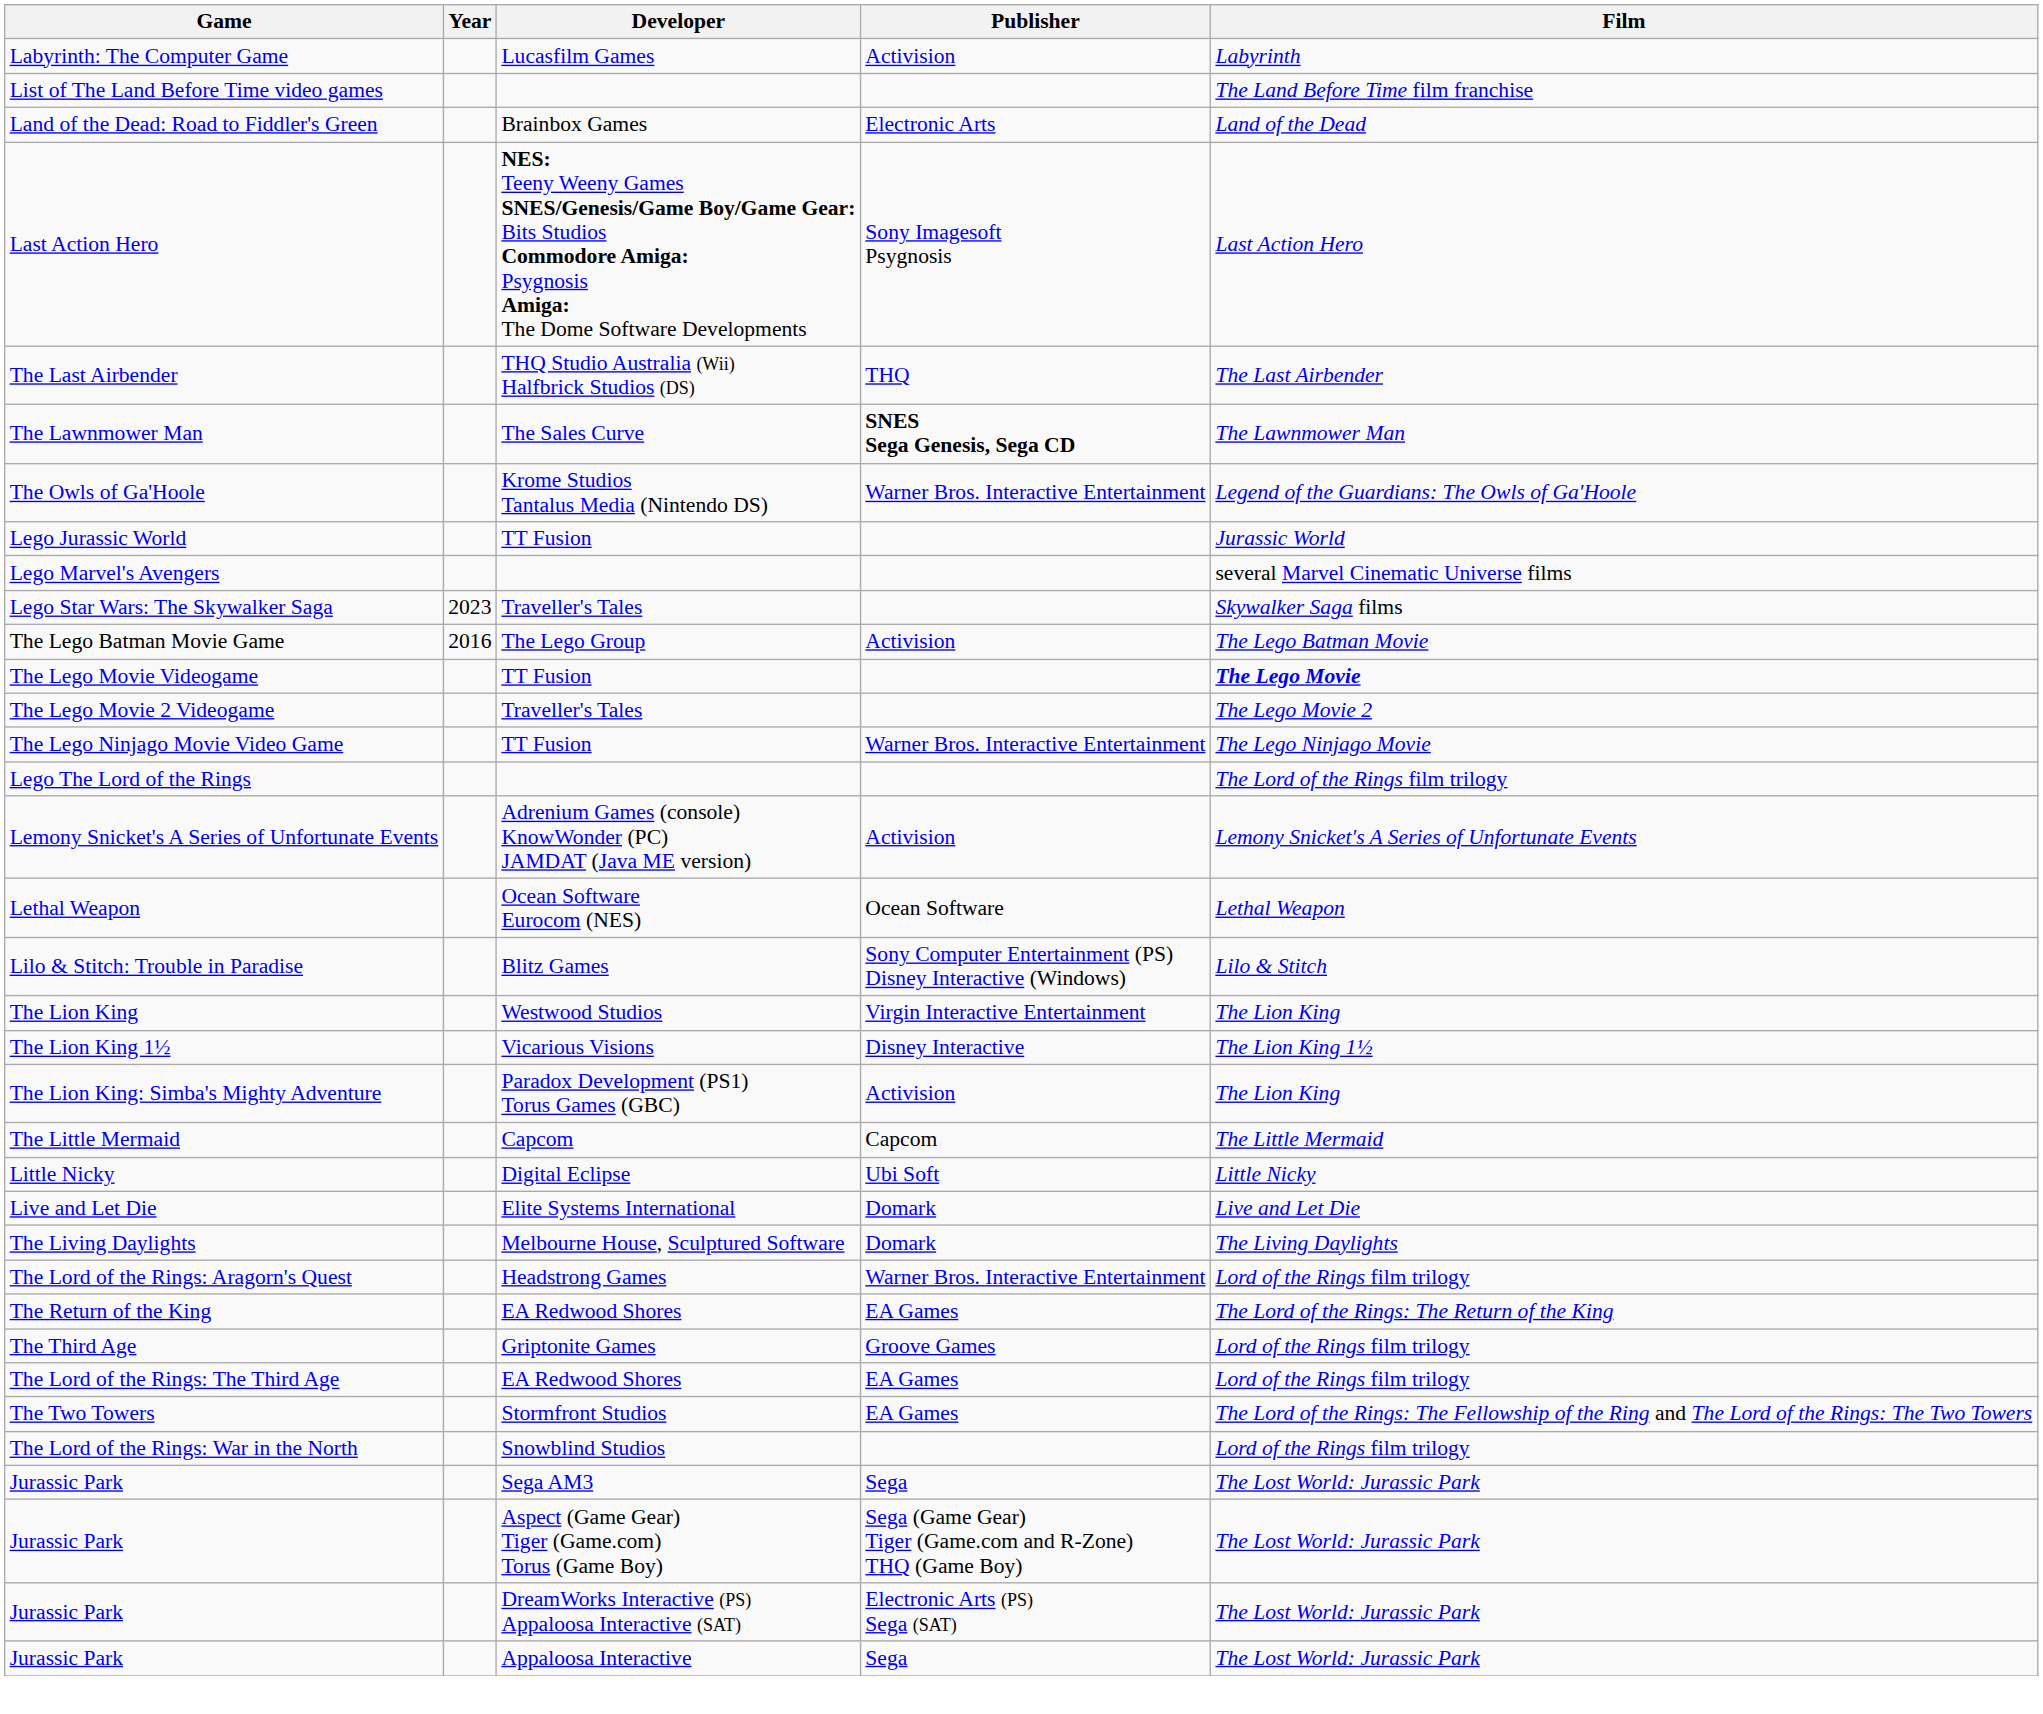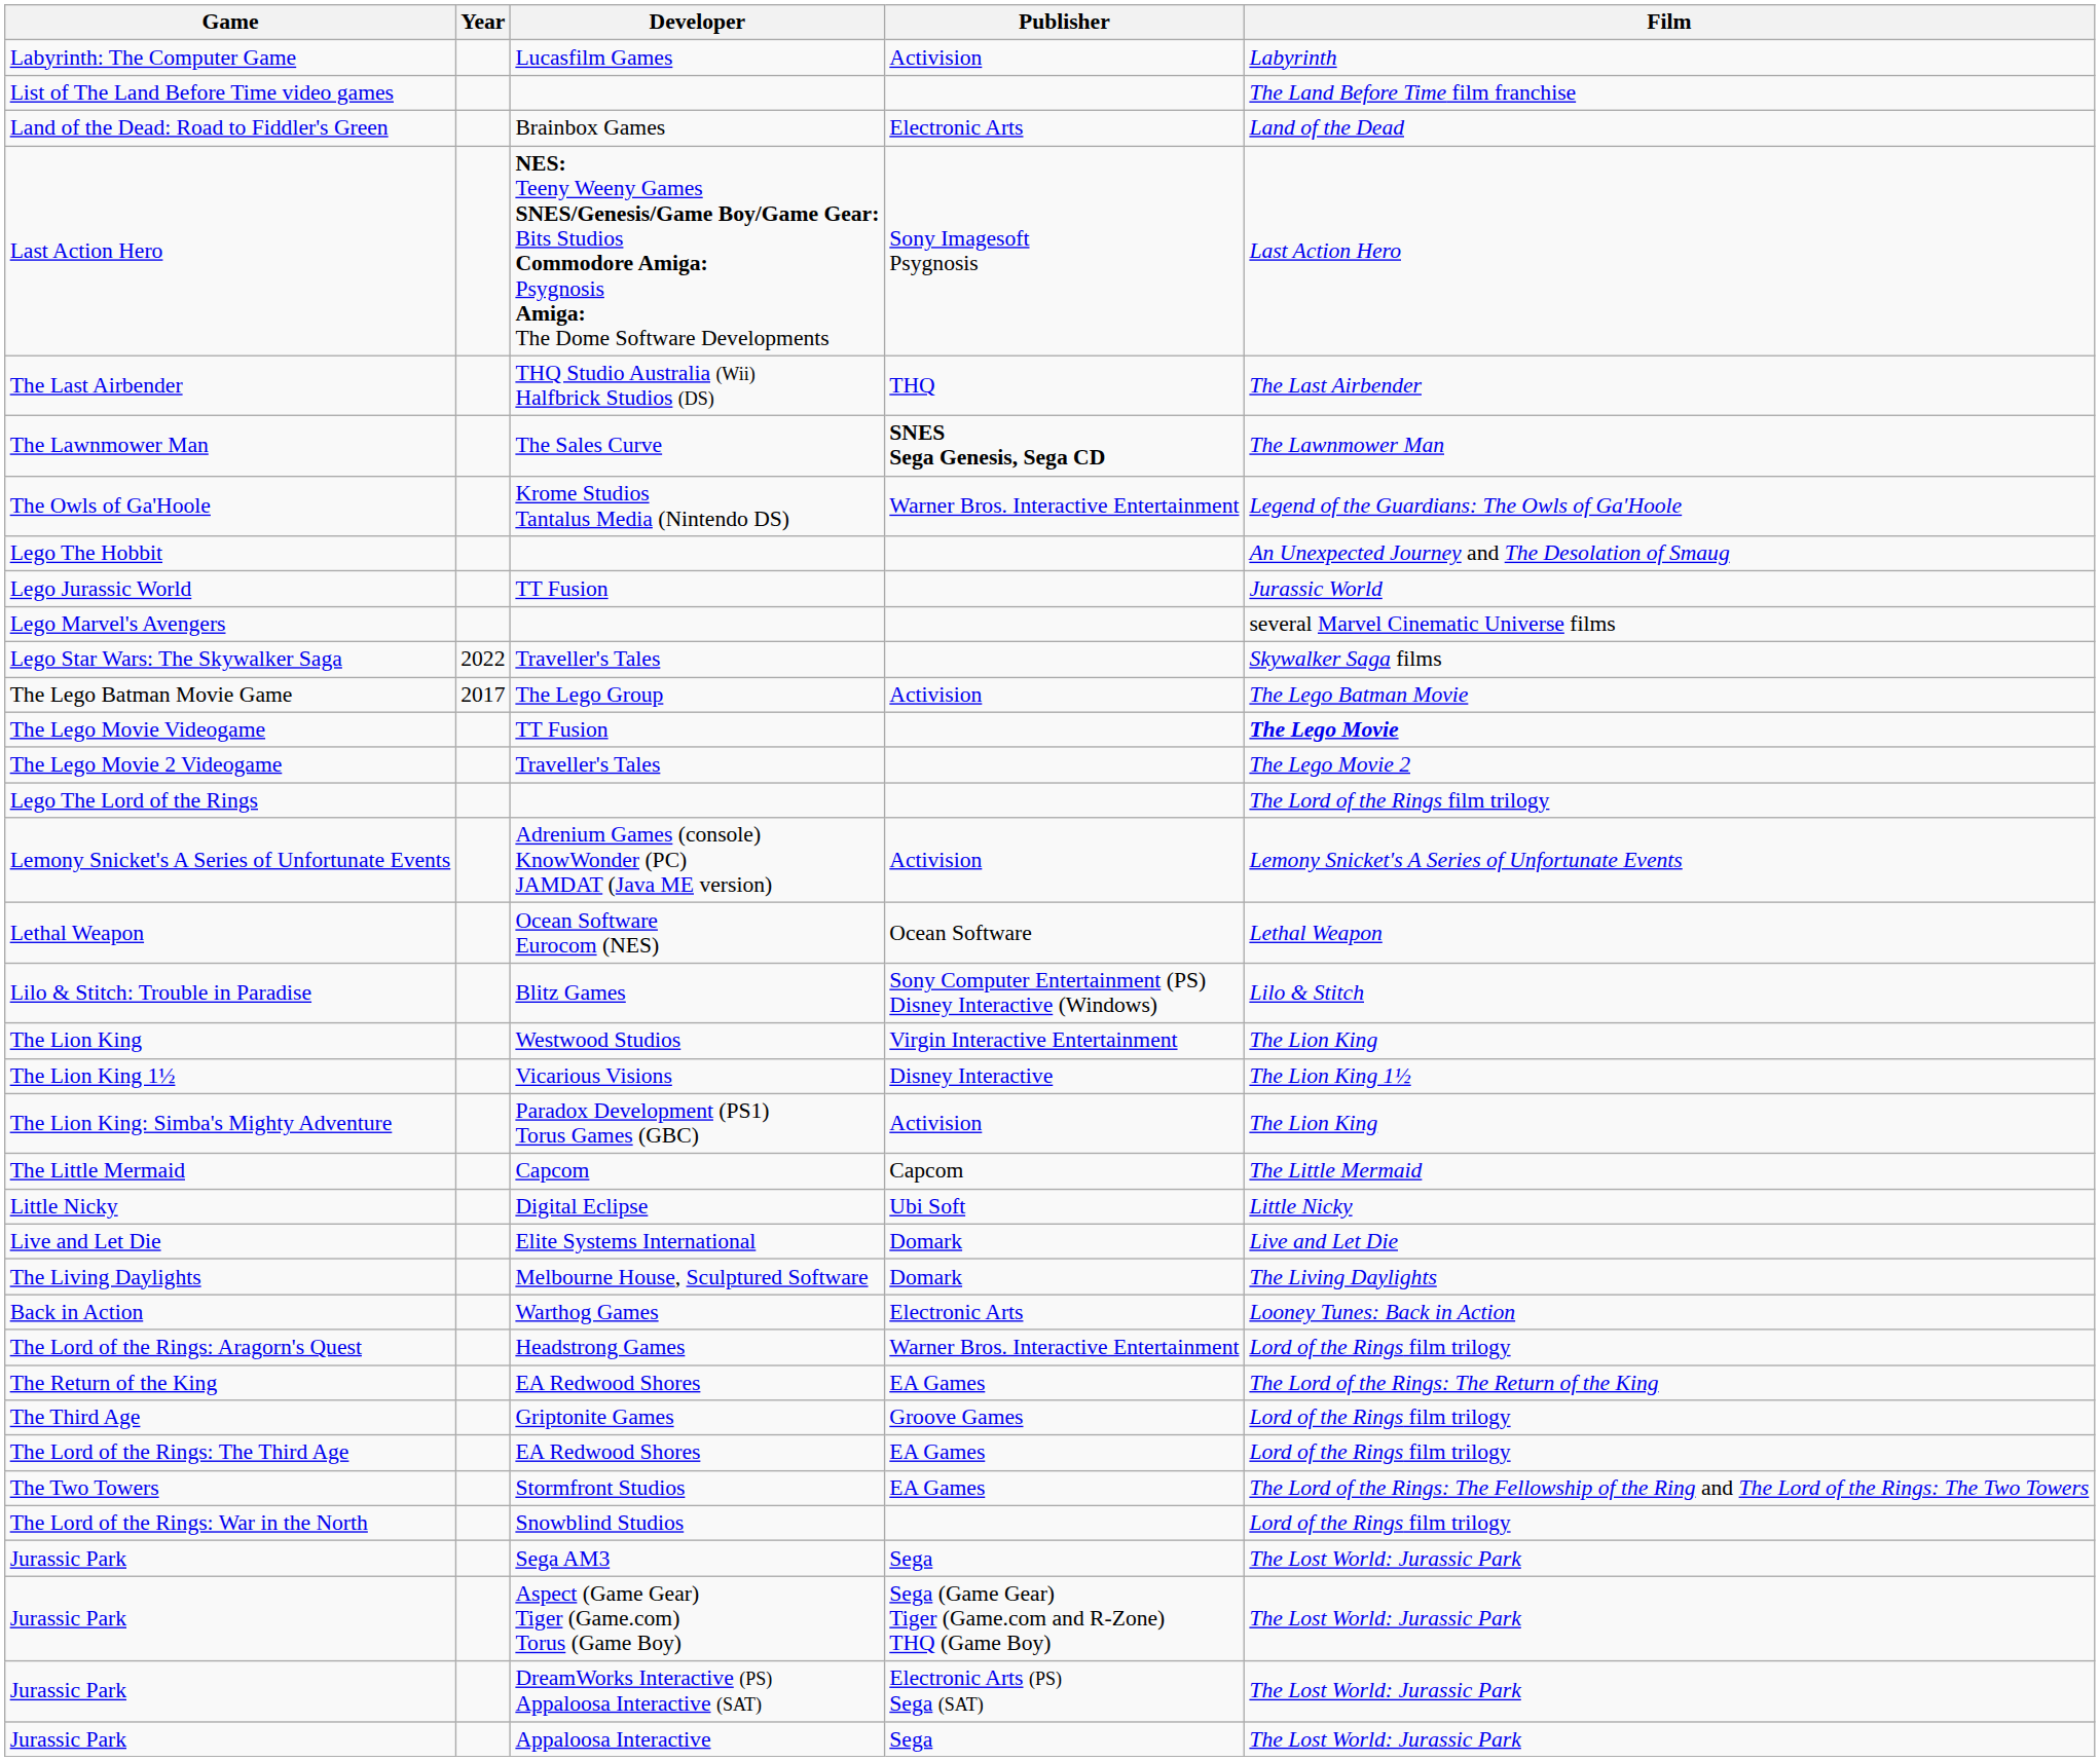+ row: Lego The Hobbit | An Unexpected Journey and The Desolation of Smaug
Lego Star Wars: The Skywalker Saga | Year: 2023 -> 2022
The Lego Batman Movie Game | Year: 2016 -> 2017
- row: The Lego Ninjago Movie Video Game | TT Fusion | Warner Bros. Interactive Entertainment | The Lego Ninjago Movie
+ row: Back in Action | Warthog Games | Electronic Arts | Looney Tunes: Back in Action
